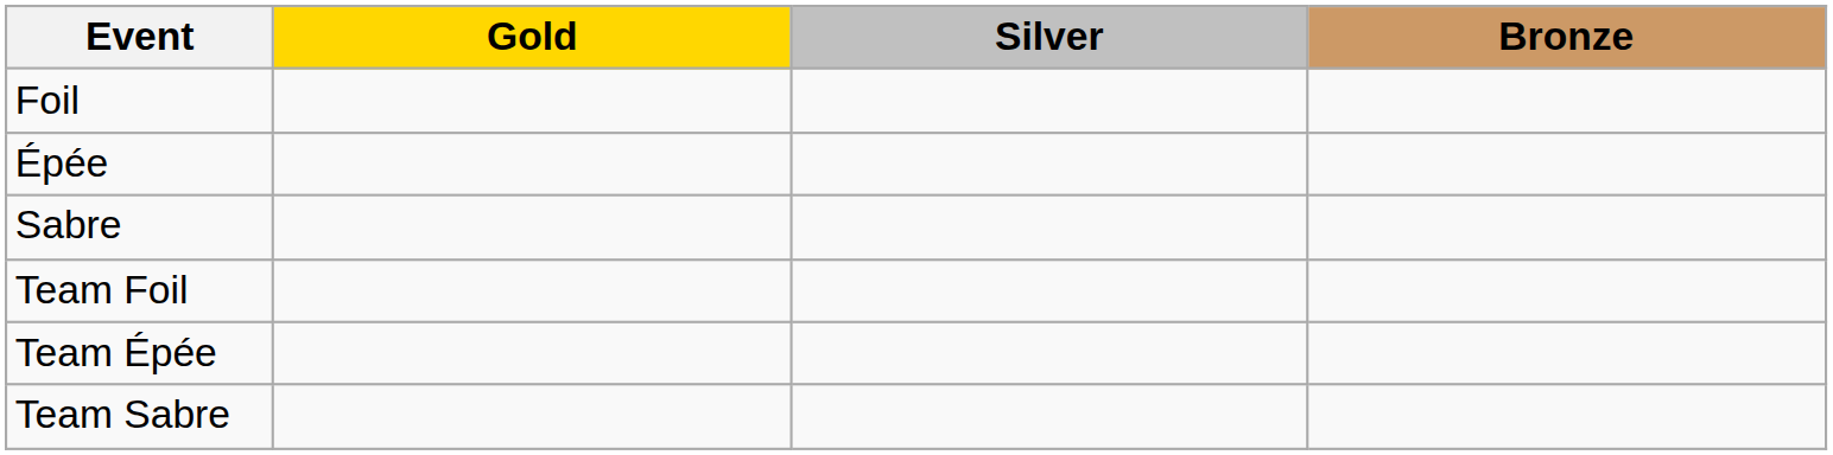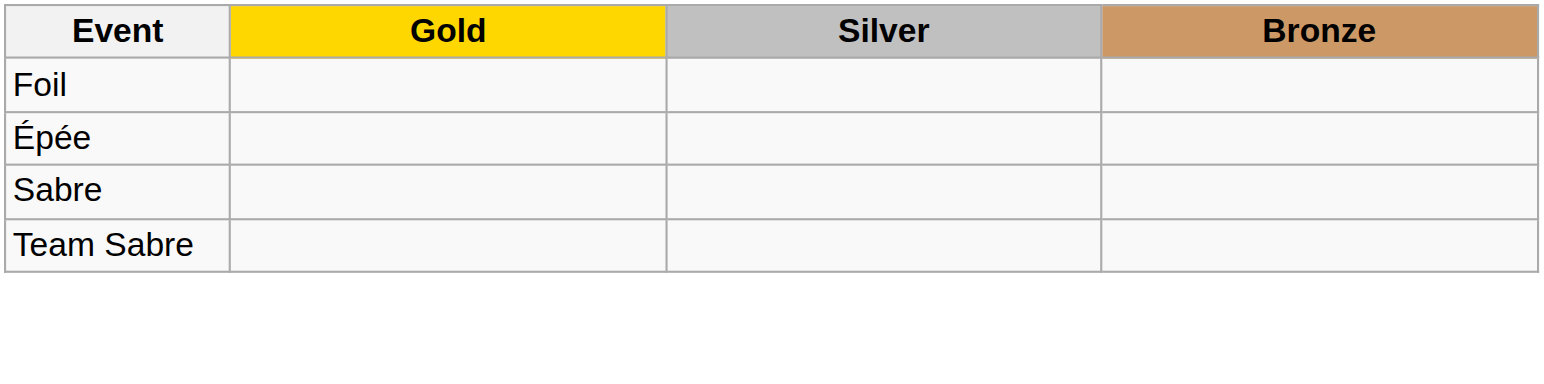- row: Team Foil
- row: Team Épée
